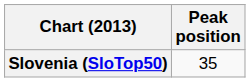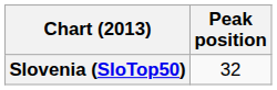Slovenia (SloTop50) | Peak position: 35 -> 32
